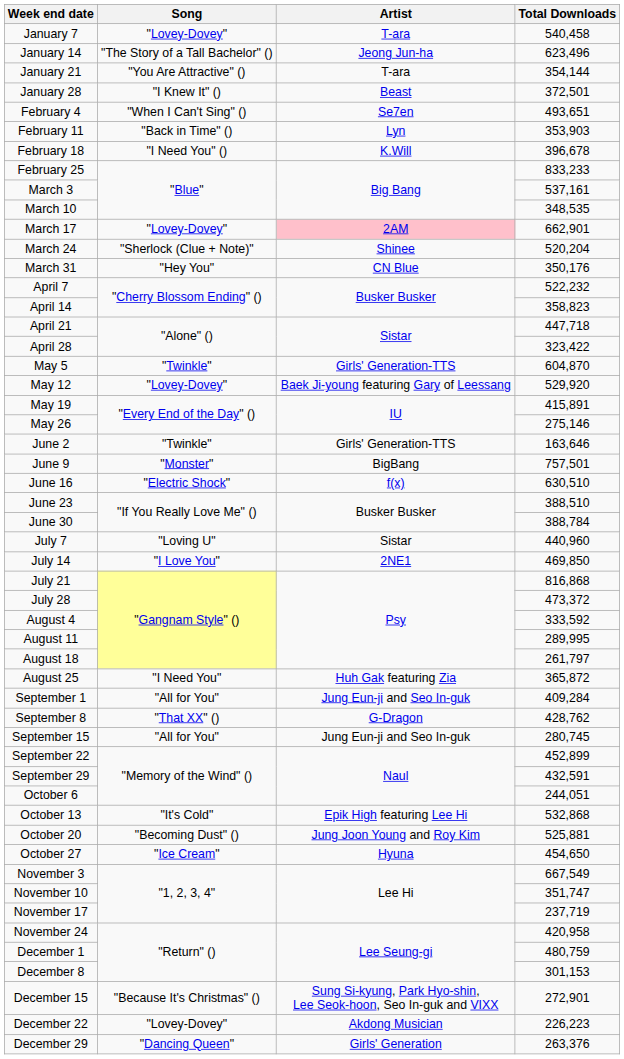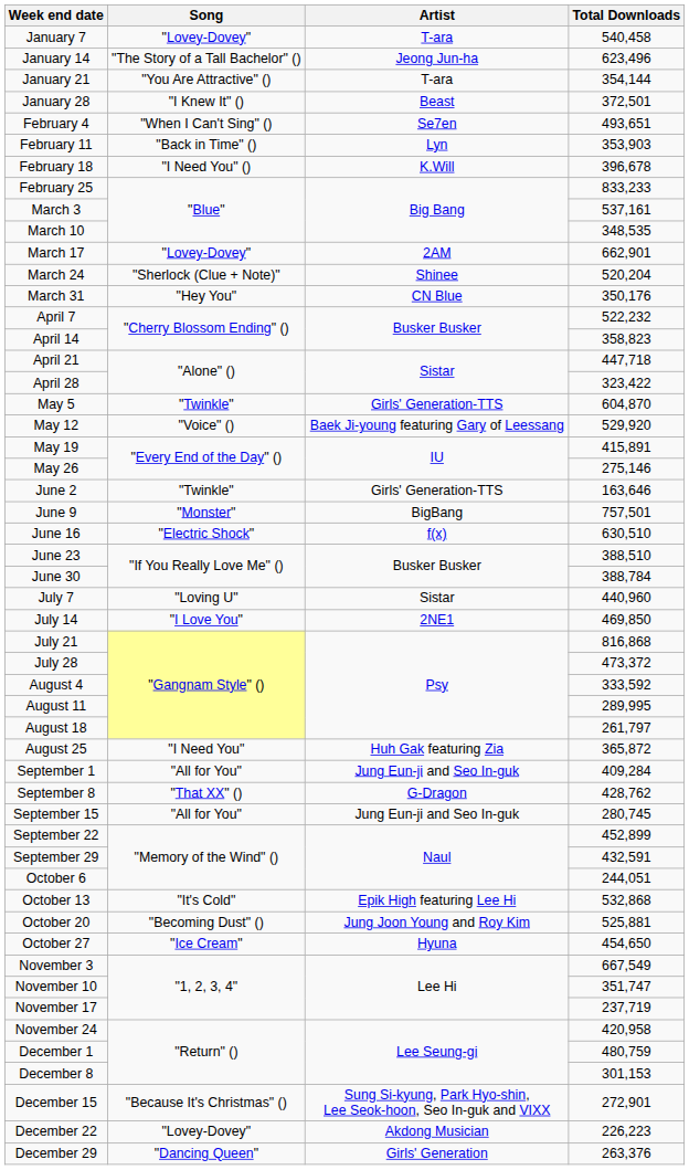March 17 | Artist: pink background -> no background
May 12 | Song: "Lovey-Dovey" -> "Voice" ()
